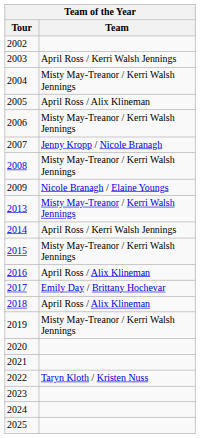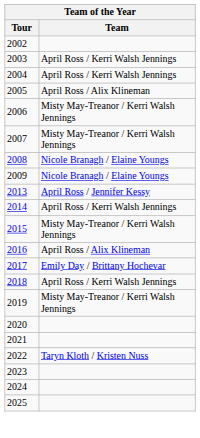2004 | Team: Misty May-Treanor / Kerri Walsh Jennings -> April Ross / Kerri Walsh Jennings
2007 | Team: Jenny Kropp / Nicole Branagh -> Misty May-Treanor / Kerri Walsh Jennings
2008 | Team: Misty May-Treanor / Kerri Walsh Jennings -> Nicole Branagh / Elaine Youngs
2013 | Team: Misty May-Treanor / Kerri Walsh Jennings -> April Ross / Jennifer Kessy
2018 | Team: April Ross / Alix Klineman -> April Ross / Kerri Walsh Jennings
